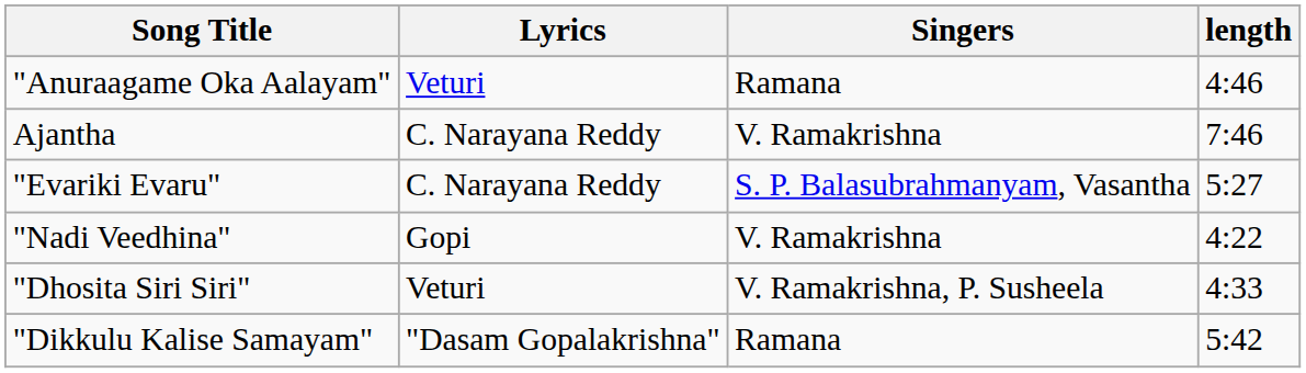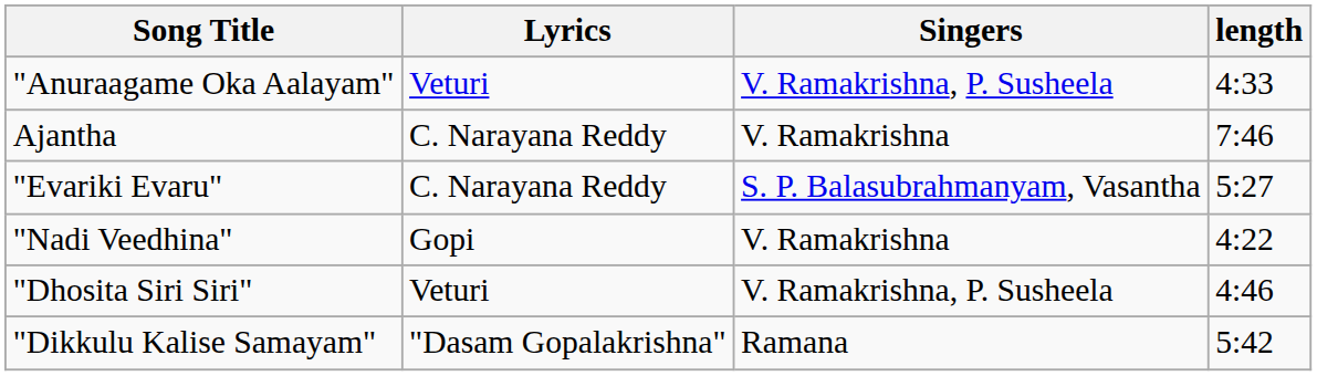"Anuraagame Oka Aalayam" | Singers: Ramana -> V. Ramakrishna, P. Susheela
"Anuraagame Oka Aalayam" | length: 4:46 -> 4:33
"Dhosita Siri Siri" | length: 4:33 -> 4:46
